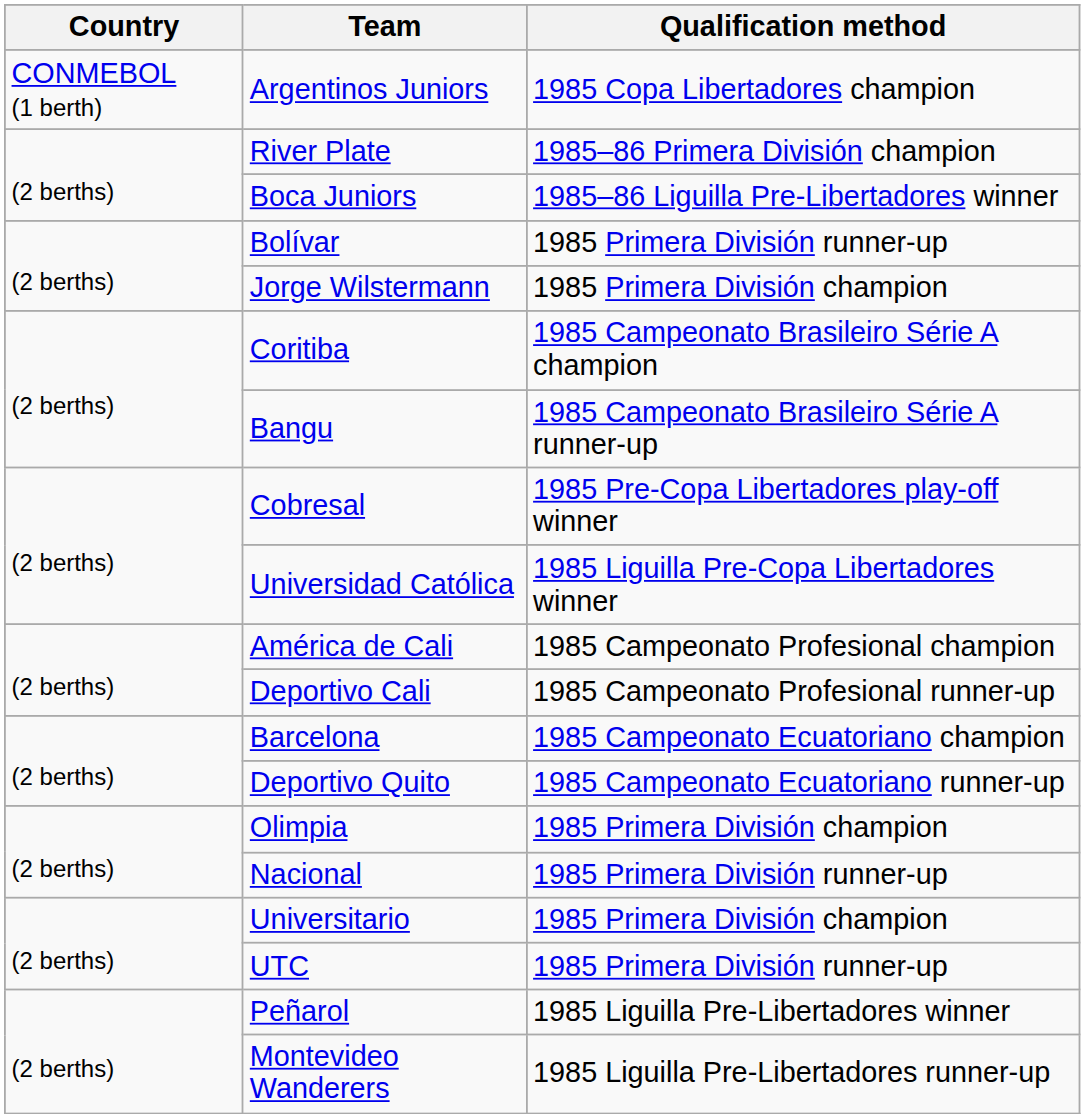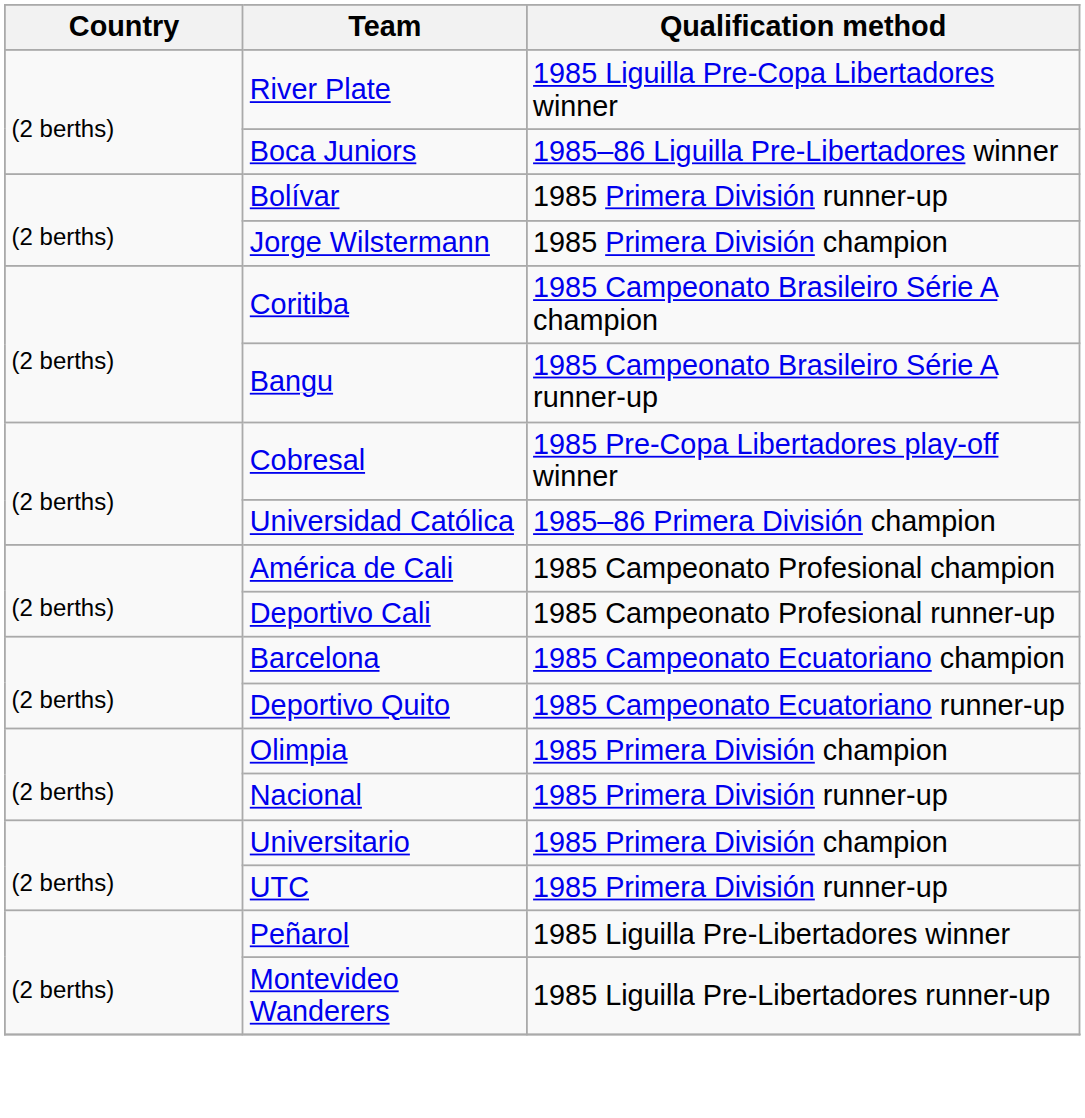- row: CONMEBOL (1 berth) | Argentinos Juniors | 1985 Copa Libertadores champion
River Plate | Qualification method: 1985–86 Primera División champion -> 1985 Liguilla Pre-Copa Libertadores winner
Universidad Católica | Qualification method: 1985 Liguilla Pre-Copa Libertadores winner -> 1985–86 Primera División champion
